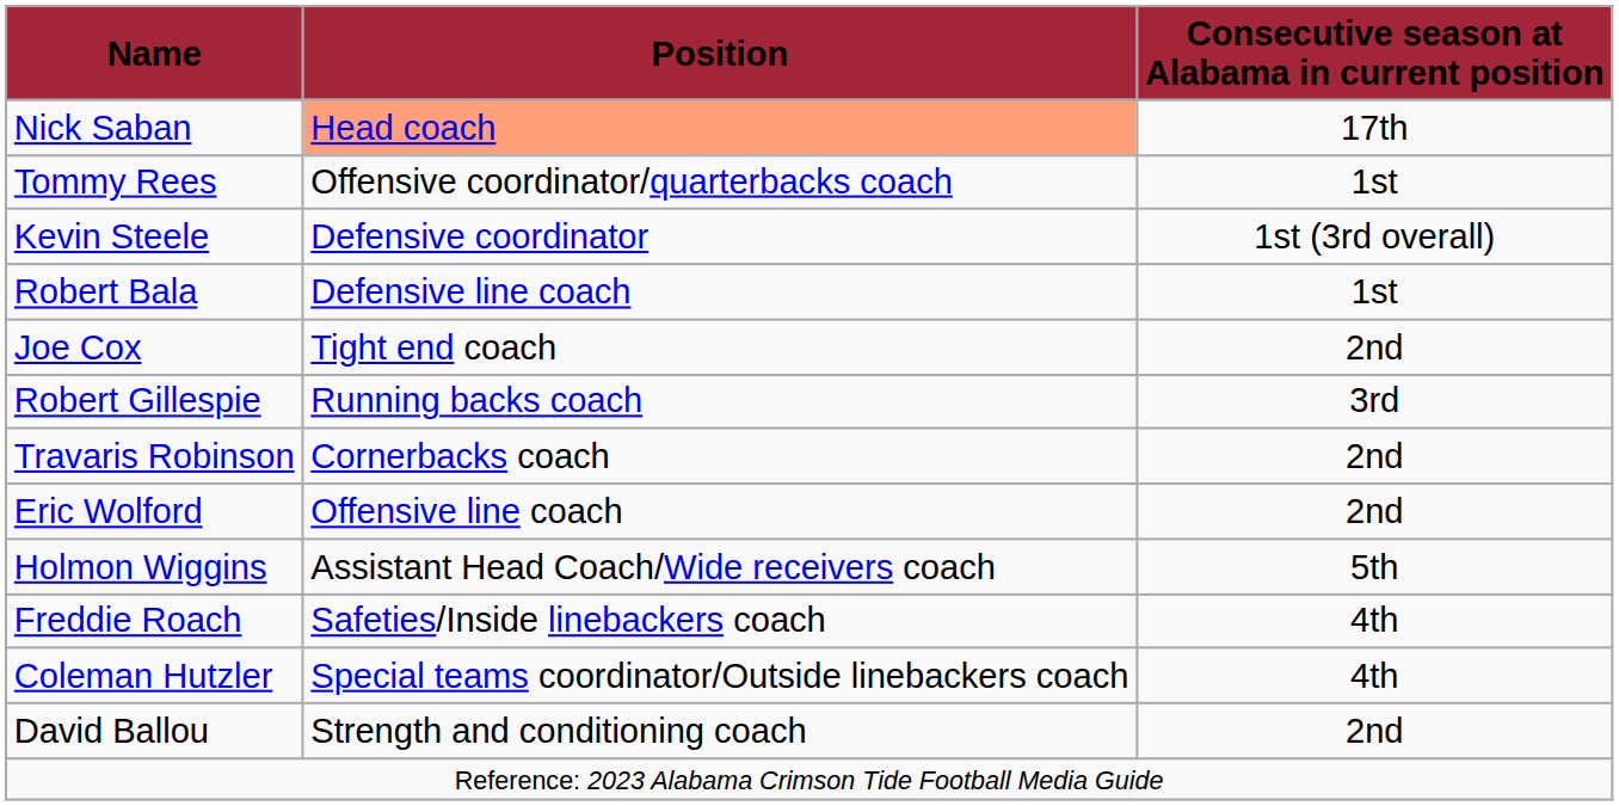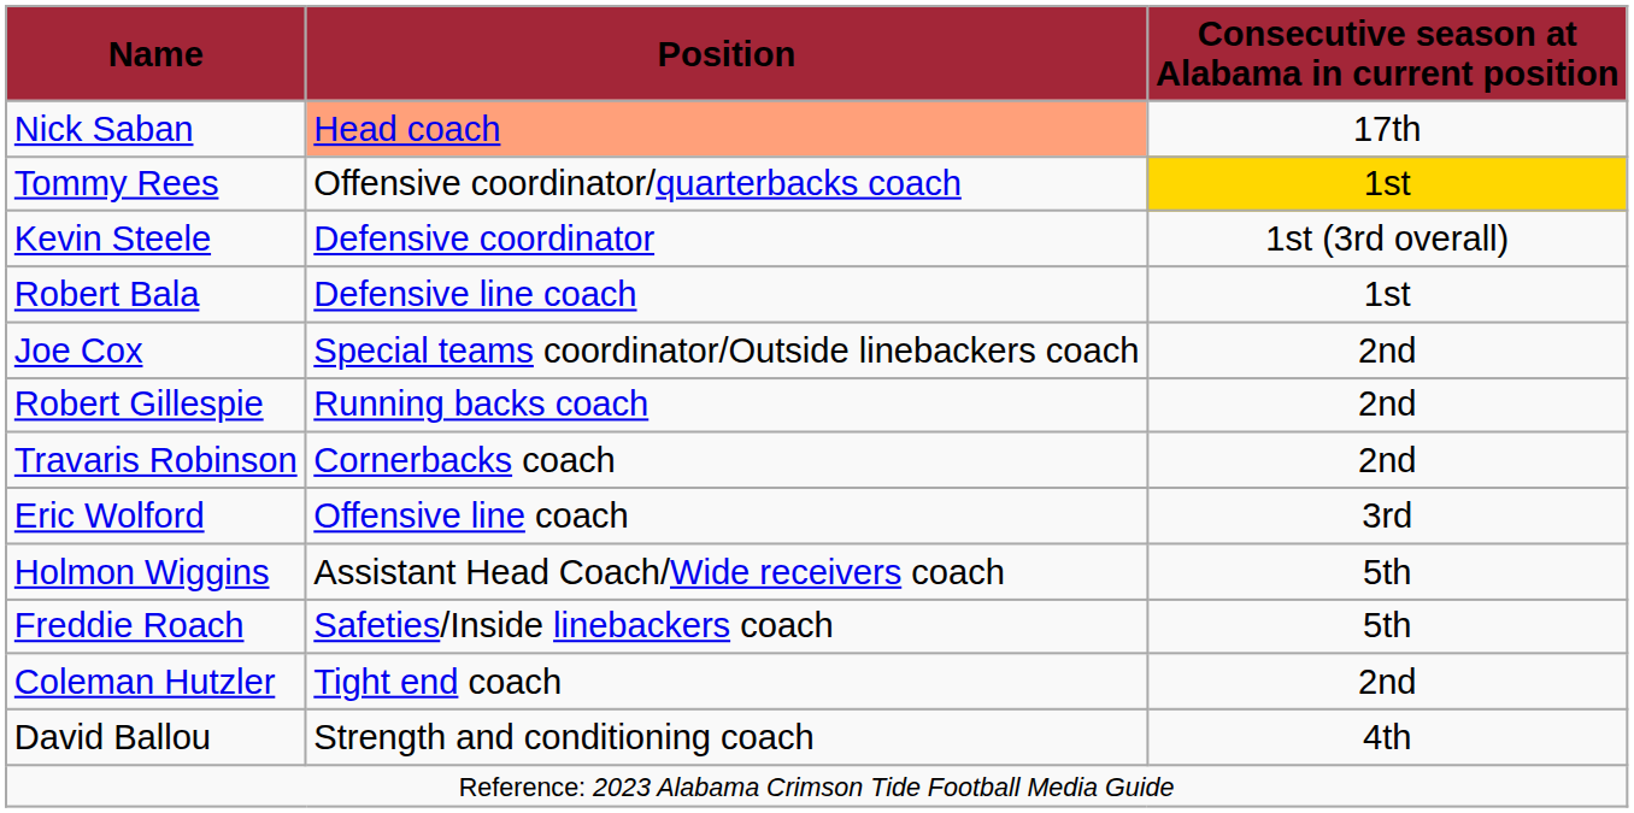Tommy Rees | Consecutive season at Alabama in current position: no background -> gold background
Joe Cox | Position: Tight end coach -> Special teams coordinator/Outside linebackers coach
Robert Gillespie | Consecutive season at Alabama in current position: 3rd -> 2nd
Eric Wolford | Consecutive season at Alabama in current position: 2nd -> 3rd
Freddie Roach | Consecutive season at Alabama in current position: 4th -> 5th
Coleman Hutzler | Position: Special teams coordinator/Outside linebackers coach -> Tight end coach
Coleman Hutzler | Consecutive season at Alabama in current position: 4th -> 2nd
David Ballou | Consecutive season at Alabama in current position: 2nd -> 4th
